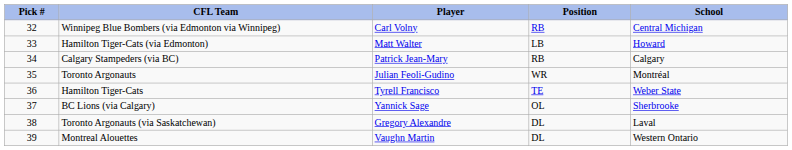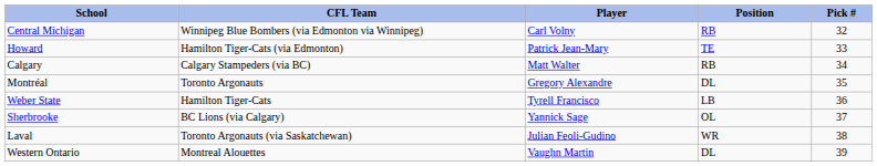columns swapped: Pick # <-> School
Hamilton Tiger-Cats (via Edmonton) | Player: Matt Walter -> Patrick Jean-Mary
Hamilton Tiger-Cats (via Edmonton) | Position: LB -> TE
Calgary Stampeders (via BC) | Player: Patrick Jean-Mary -> Matt Walter
Toronto Argonauts | Player: Julian Feoli-Gudino -> Gregory Alexandre
Toronto Argonauts | Position: WR -> DL
Hamilton Tiger-Cats | Position: TE -> LB
Toronto Argonauts (via Saskatchewan) | Player: Gregory Alexandre -> Julian Feoli-Gudino
Toronto Argonauts (via Saskatchewan) | Position: DL -> WR
